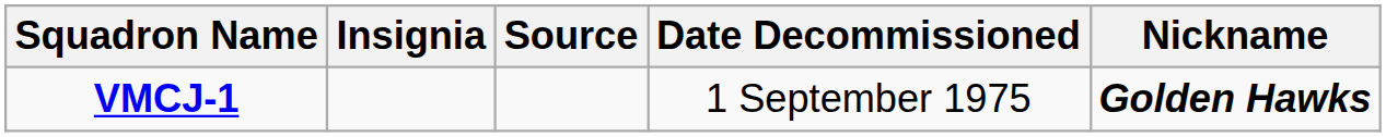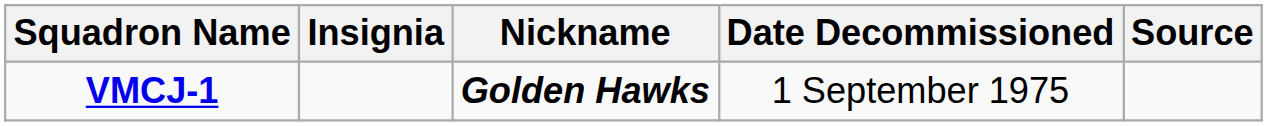columns swapped: Nickname <-> Source
